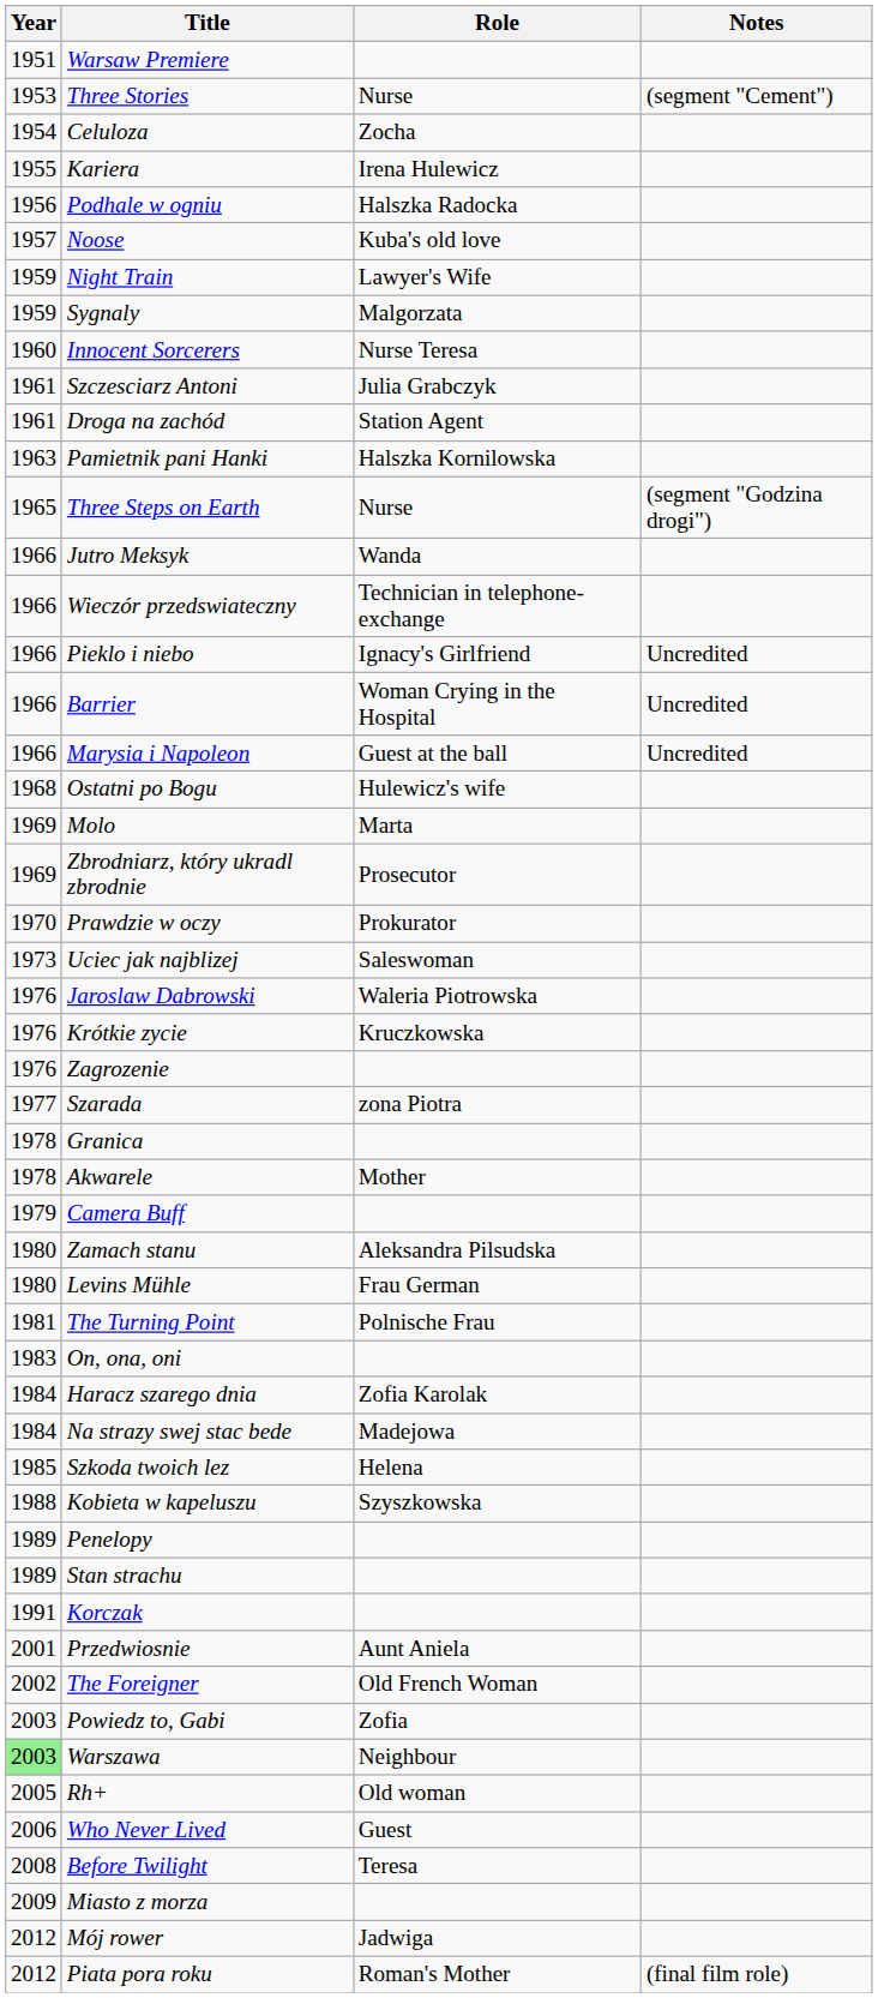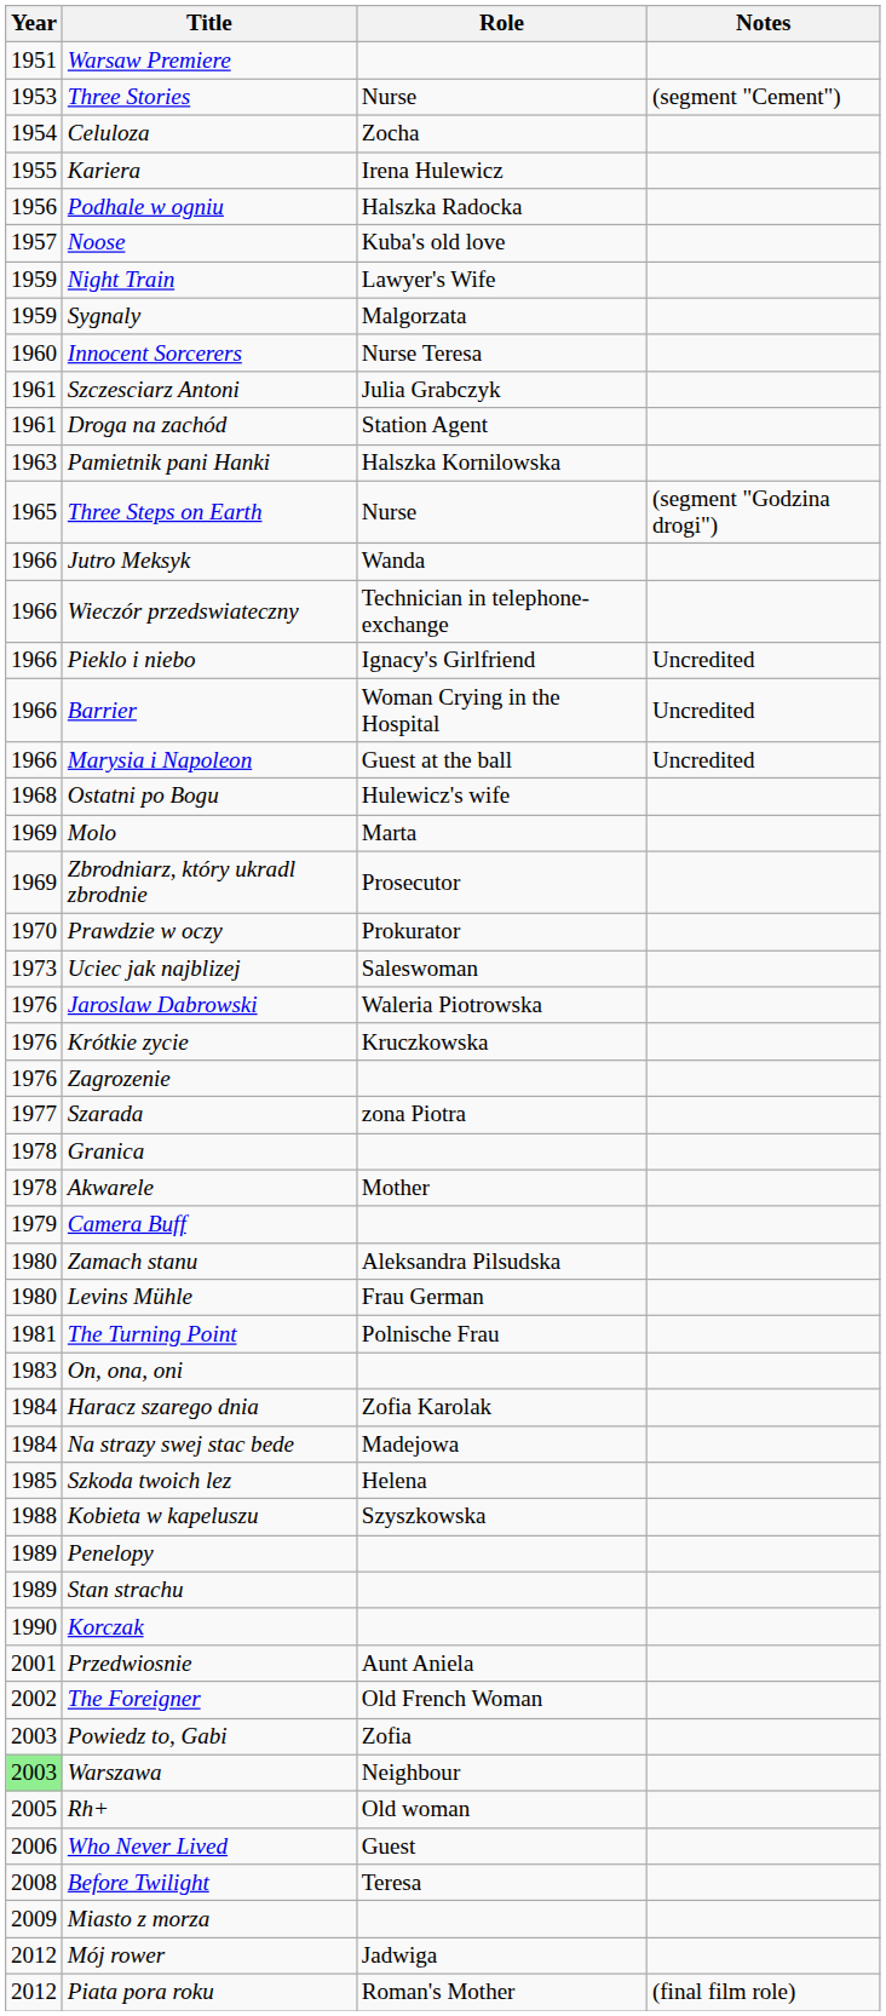Korczak | Year: 1991 -> 1990
